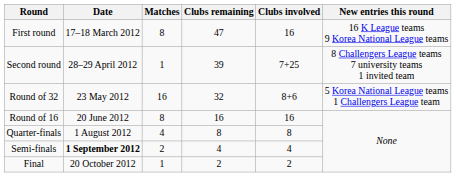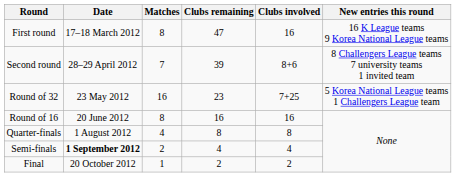Second round | Matches: 1 -> 7
Second round | Clubs involved: 7+25 -> 8+6
Round of 32 | Clubs remaining: 32 -> 23
Round of 32 | Clubs involved: 8+6 -> 7+25
